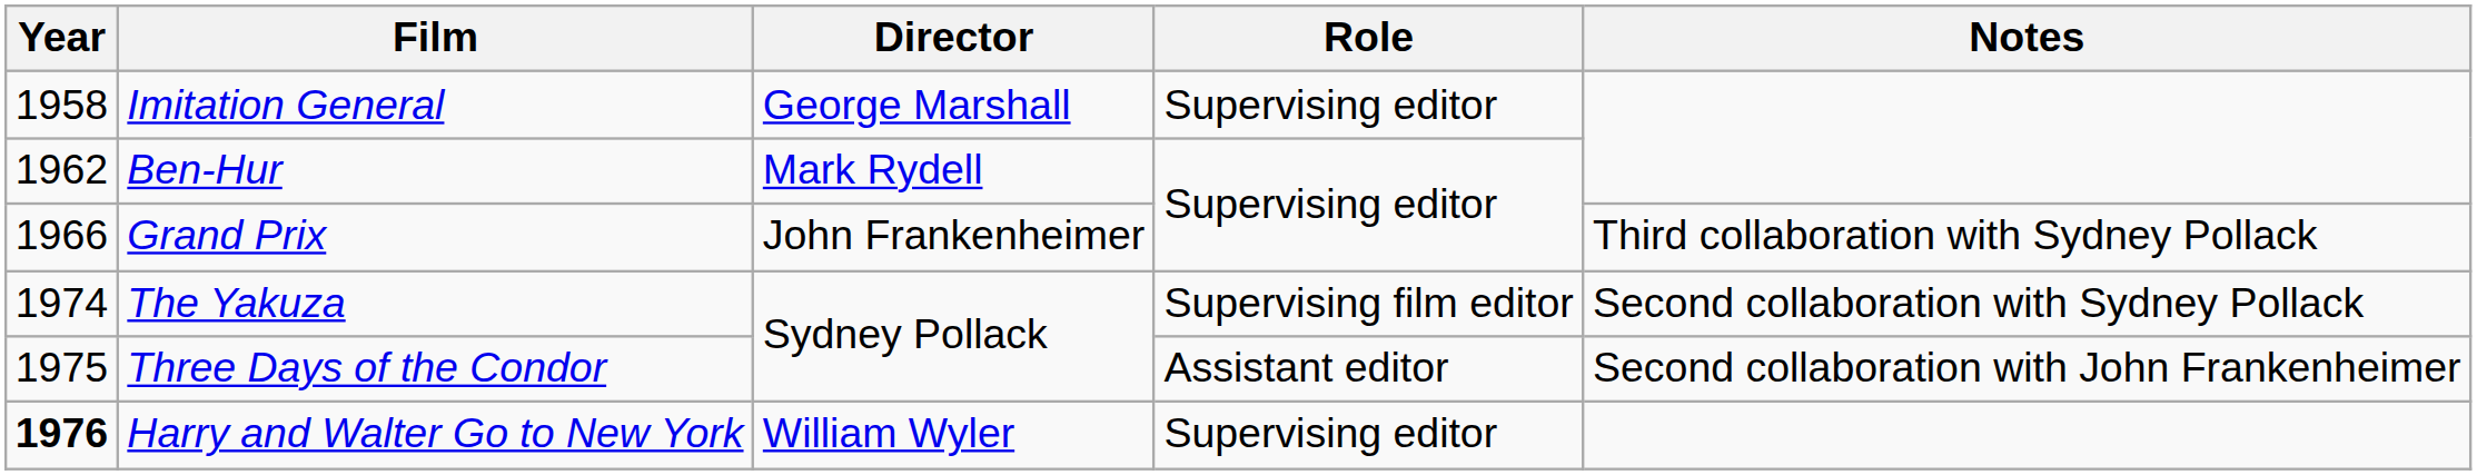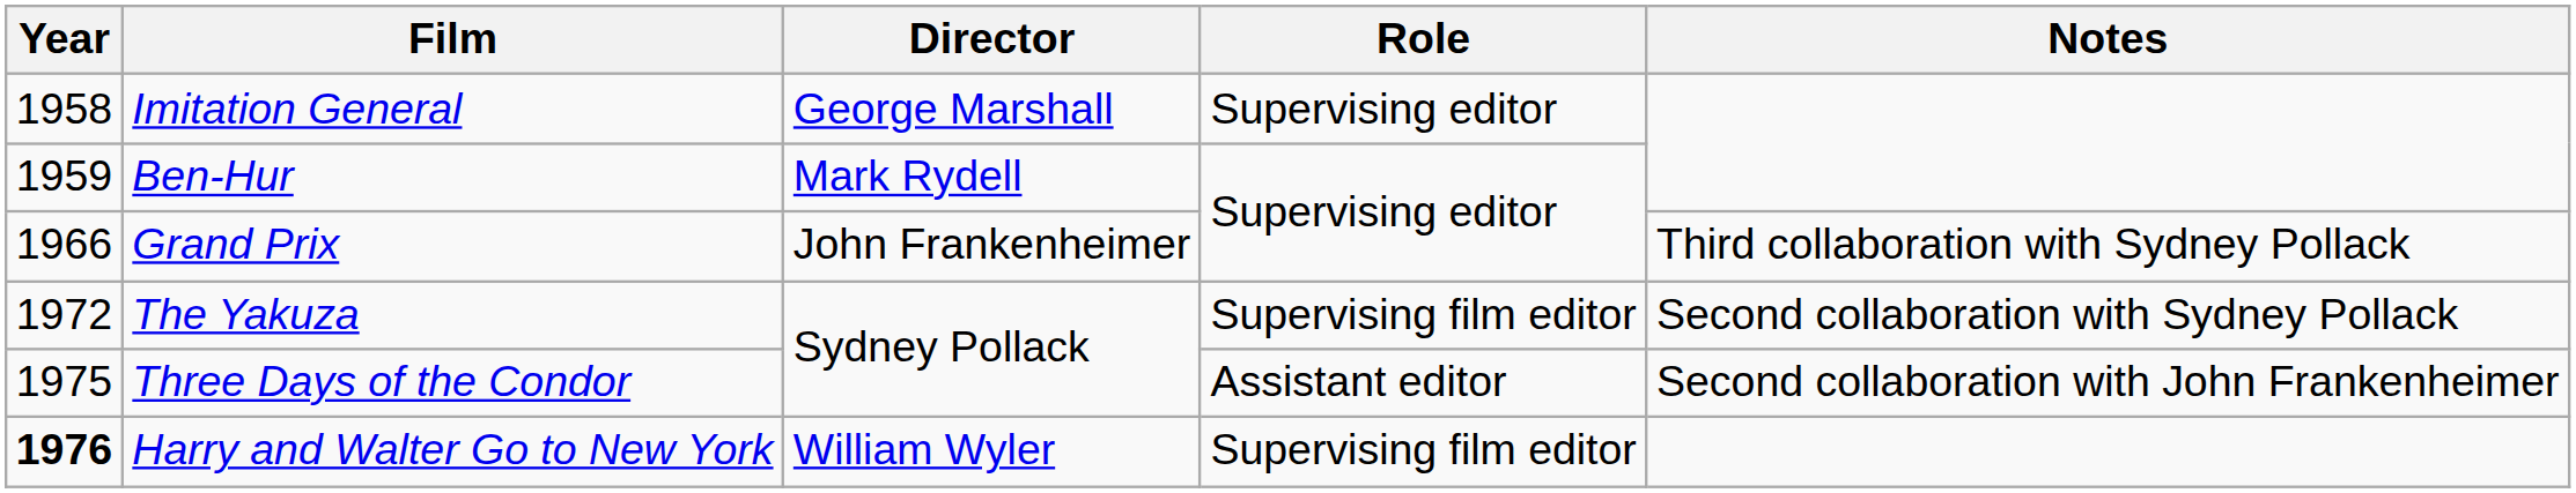Ben-Hur | Year: 1962 -> 1959
The Yakuza | Year: 1974 -> 1972
Harry and Walter Go to New York | Role: Supervising editor -> Supervising film editor
